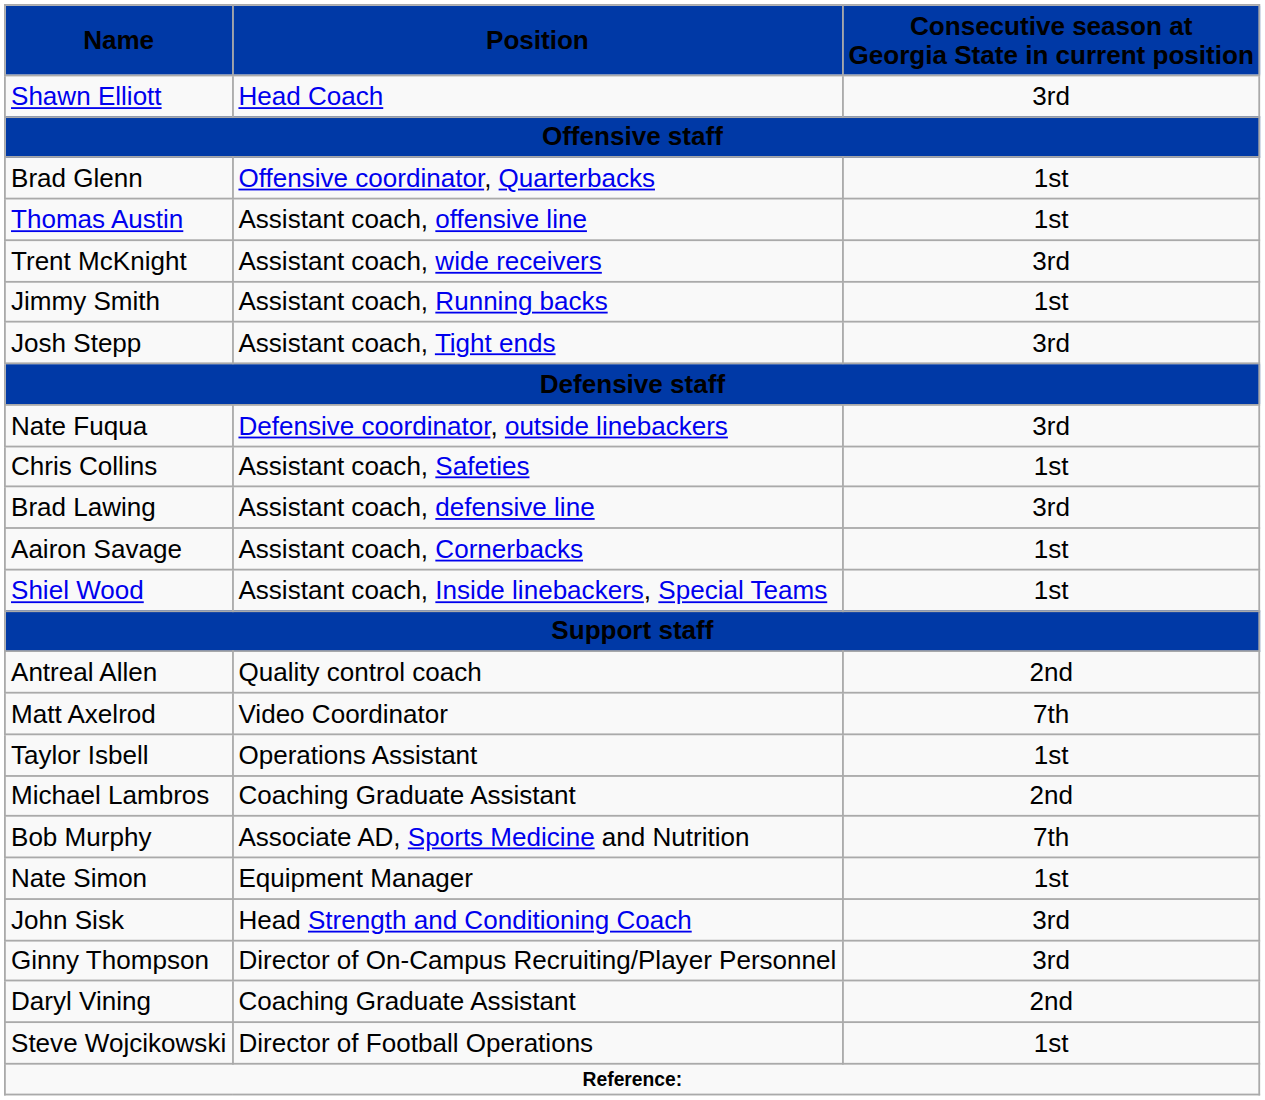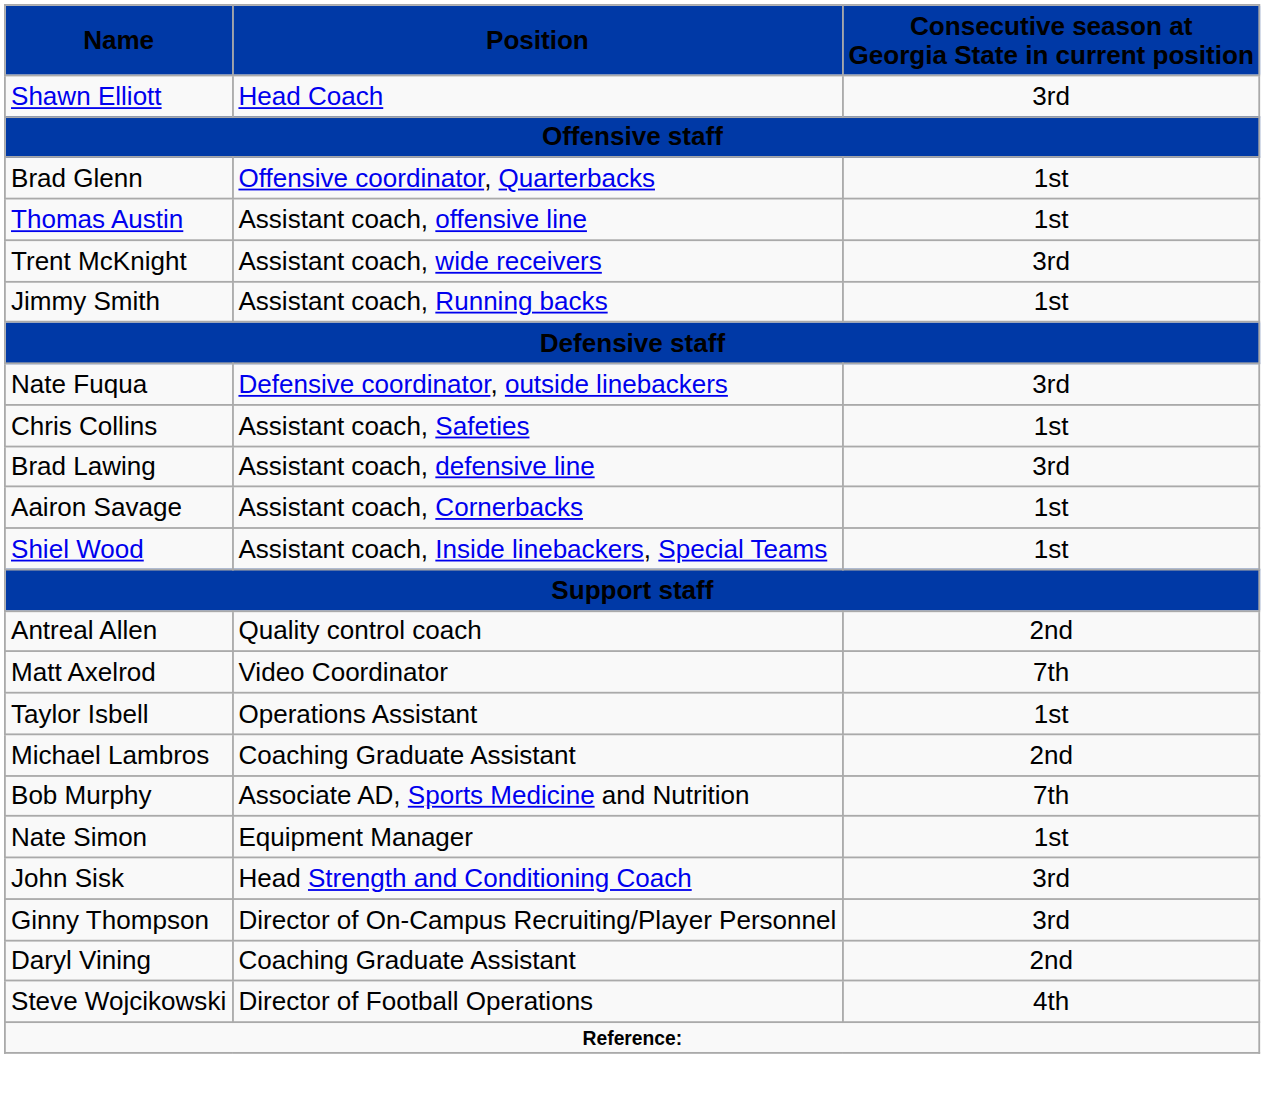- row: Josh Stepp | Assistant coach, Tight ends | 3rd
Steve Wojcikowski | Consecutive season at Georgia State in current position: 1st -> 4th
